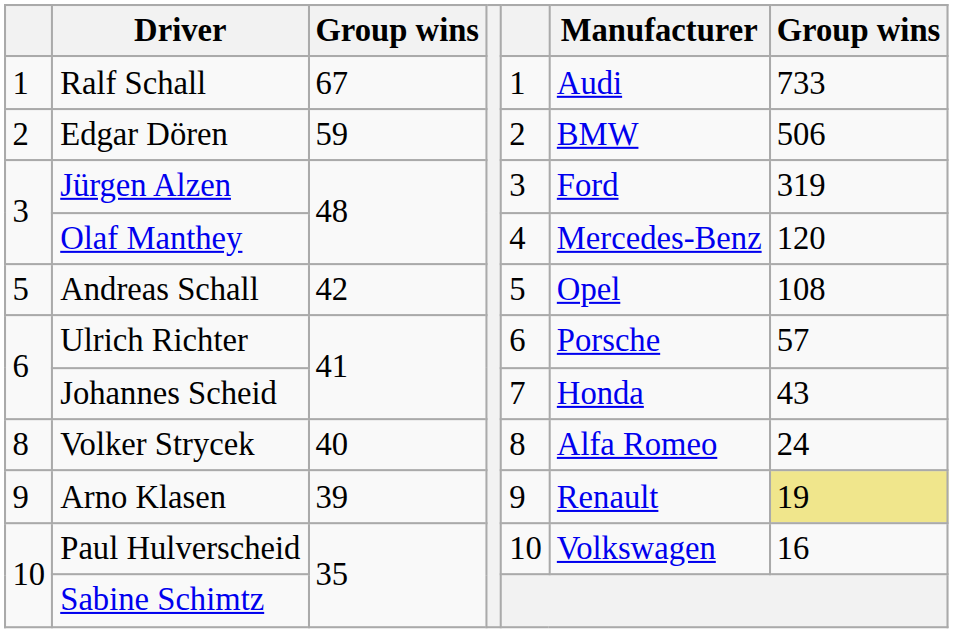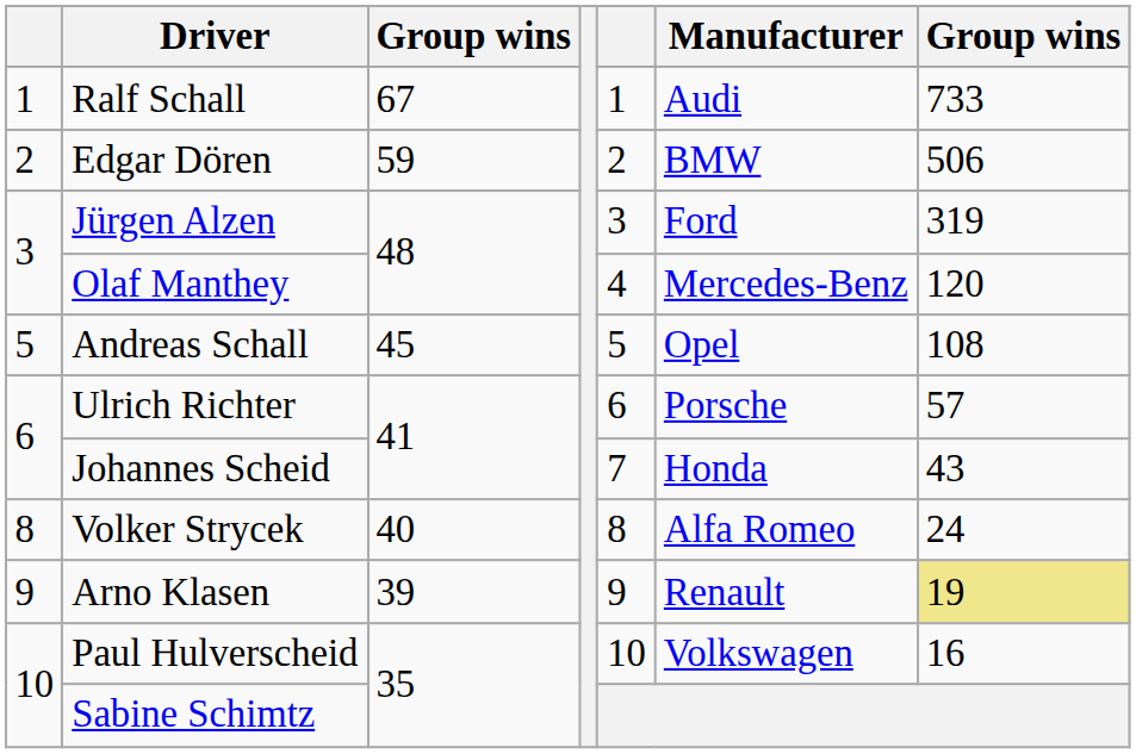Andreas Schall | column 3: 42 -> 45
